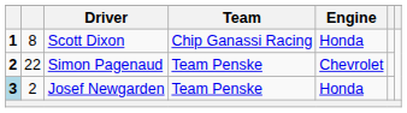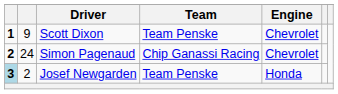Scott Dixon | column 2: 8 -> 9
Scott Dixon | Team: Chip Ganassi Racing -> Team Penske
Scott Dixon | Engine: Honda -> Chevrolet
Simon Pagenaud | column 2: 22 -> 24
Simon Pagenaud | Team: Team Penske -> Chip Ganassi Racing
